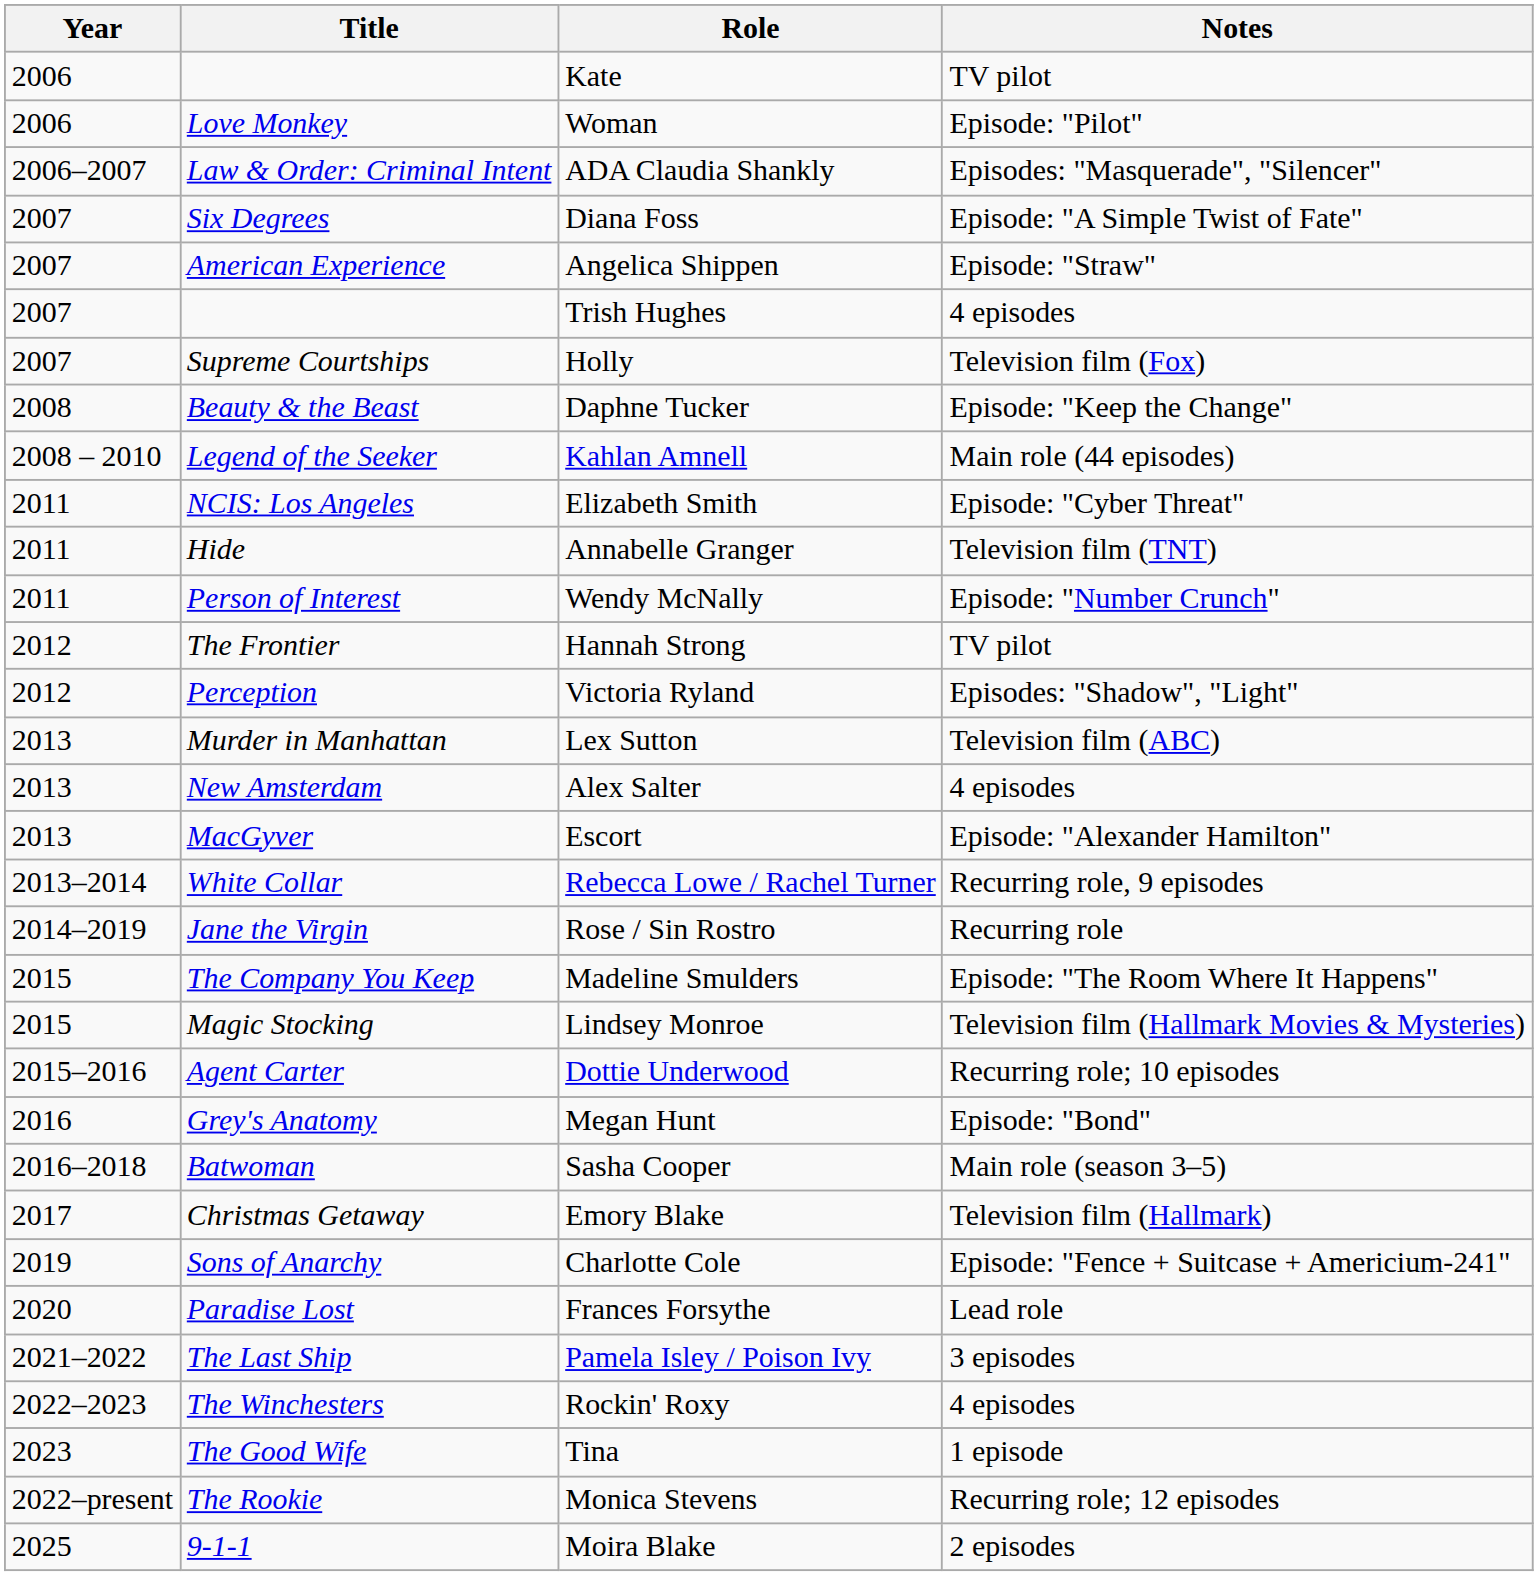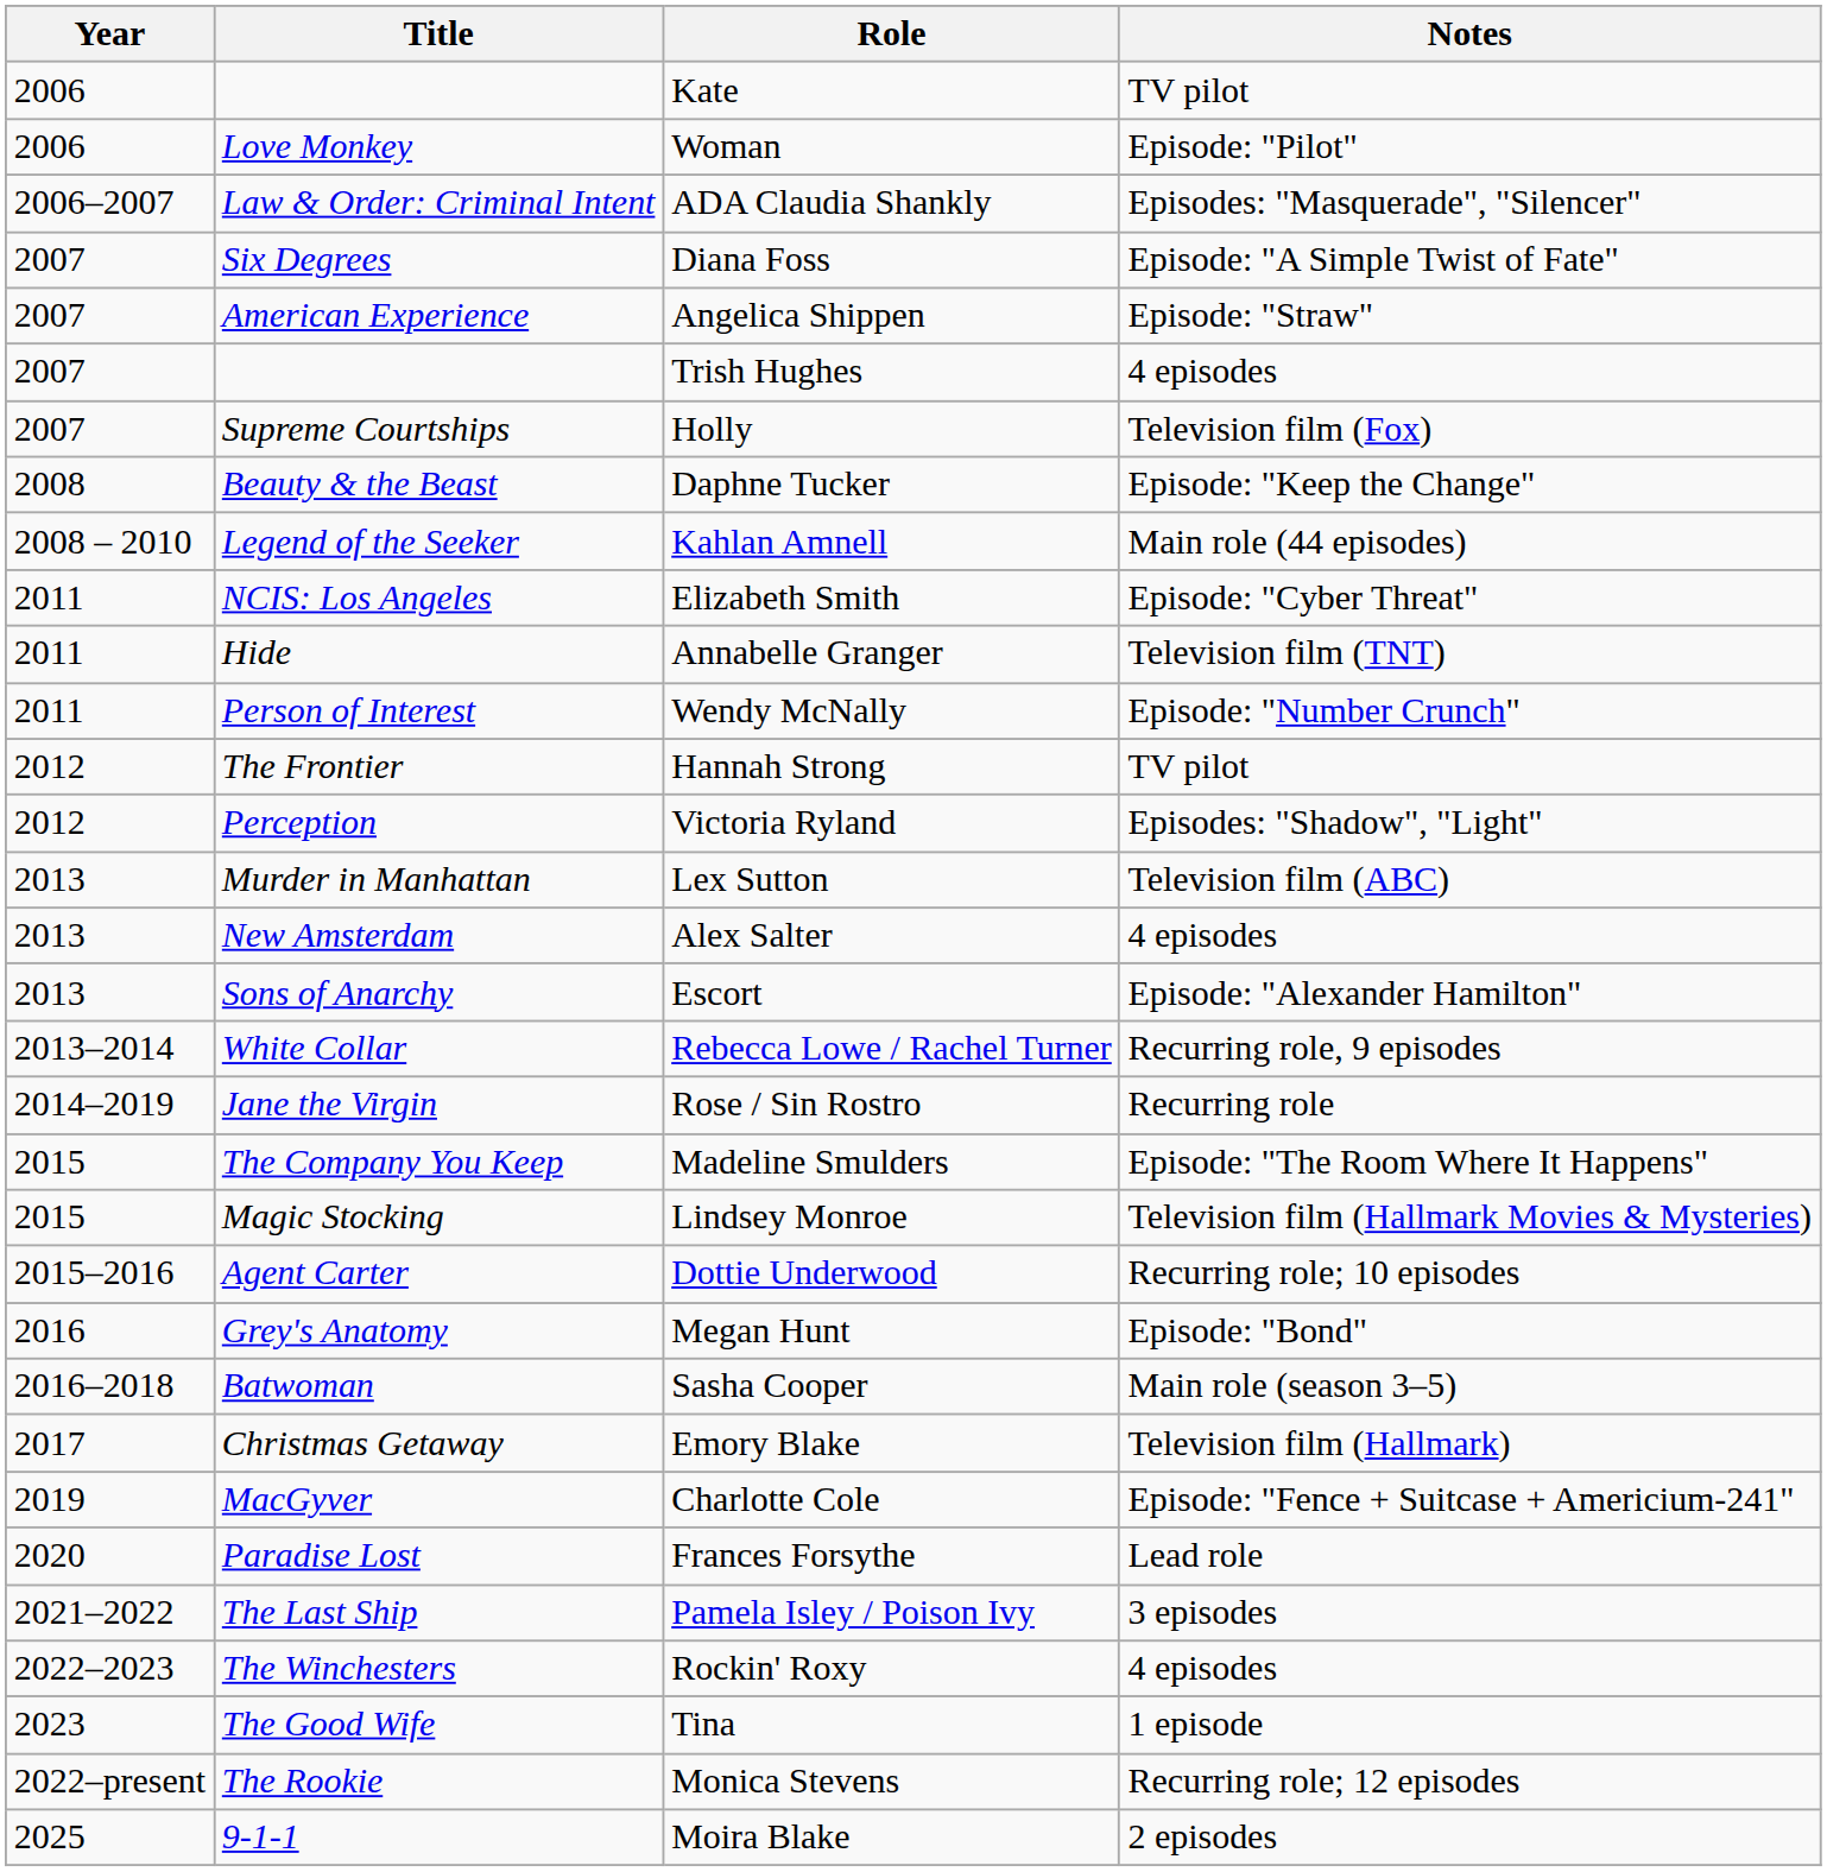Escort | Title: MacGyver -> Sons of Anarchy
Charlotte Cole | Title: Sons of Anarchy -> MacGyver
